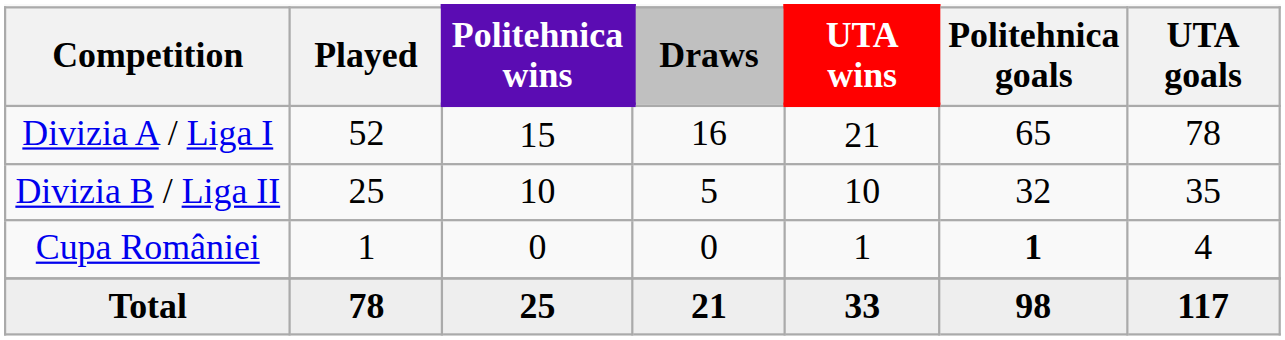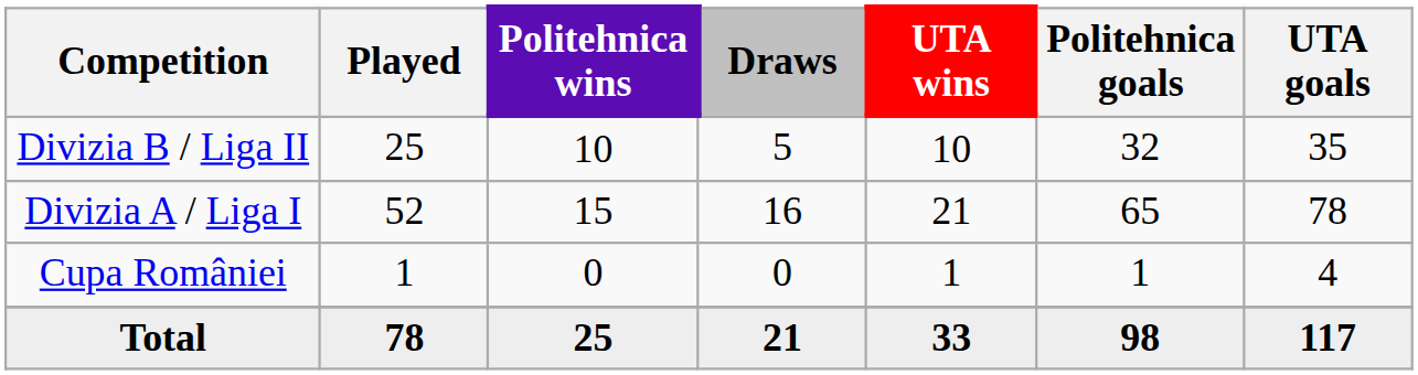rows swapped: Divizia A / Liga I <-> Divizia B / Liga II
Cupa României | Politehnica goals: bold -> normal
